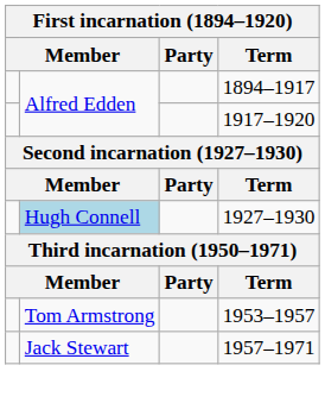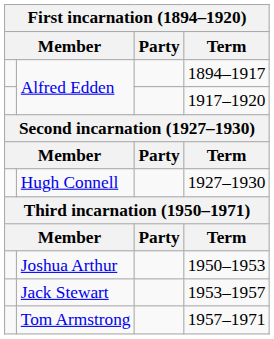1927–1930 | column 2: lightblue background -> no background
+ row: Joshua Arthur | 1950–1953
1953–1957 | column 2: Tom Armstrong -> Jack Stewart
1957–1971 | column 2: Jack Stewart -> Tom Armstrong
